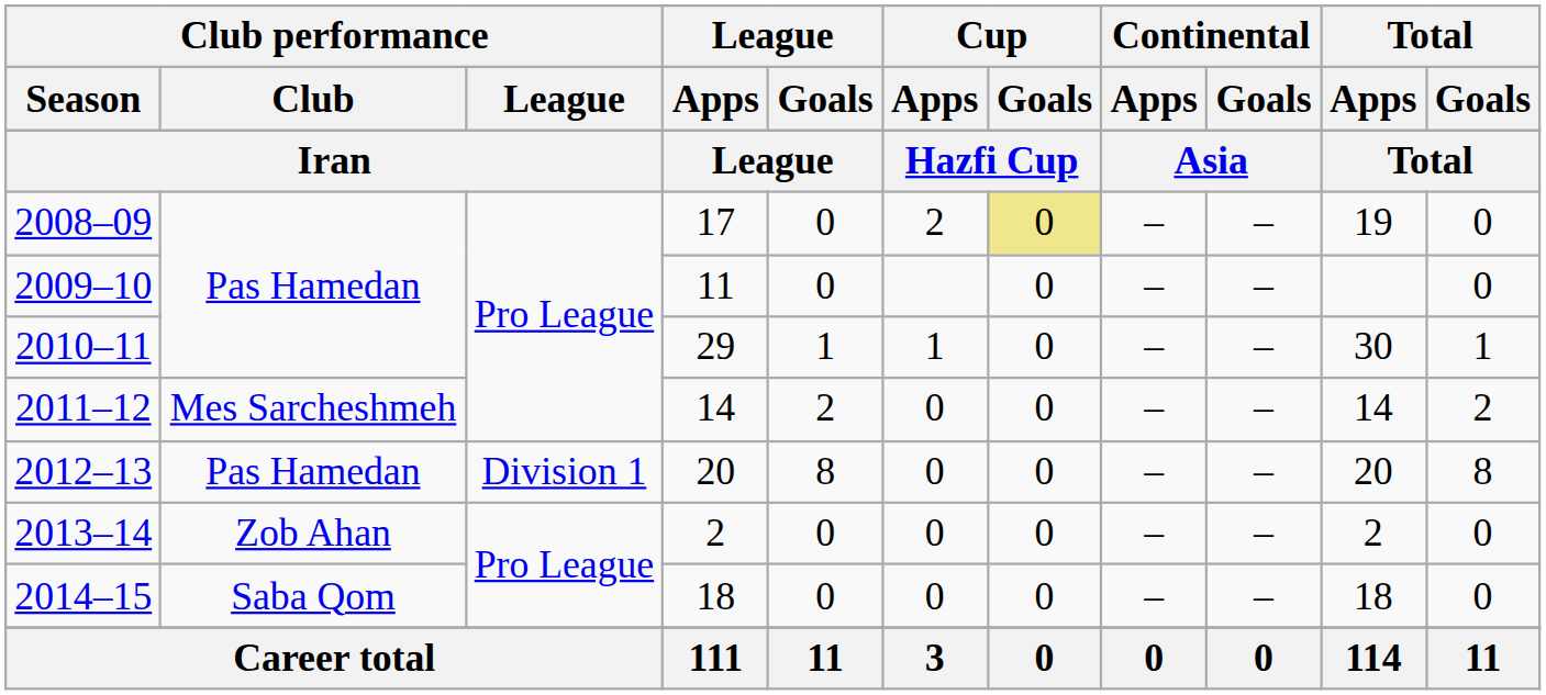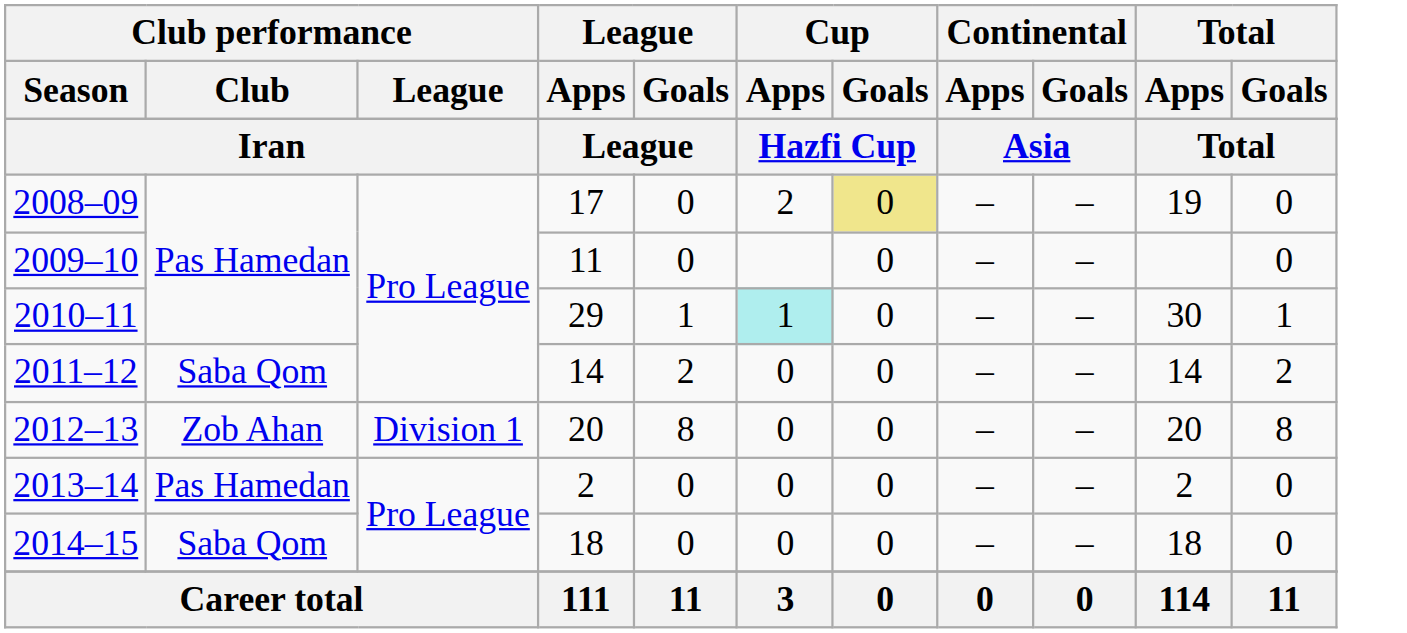2010–11 | Cup / Apps: no background -> paleturquoise background
2011–12 | Club performance / Club: Mes Sarcheshmeh -> Saba Qom
2012–13 | Club performance / Club: Pas Hamedan -> Zob Ahan
2013–14 | Club performance / Club: Zob Ahan -> Pas Hamedan
